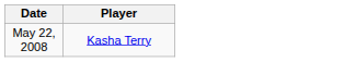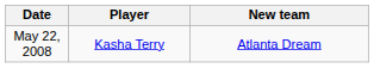+ column: New team | Atlanta Dream
